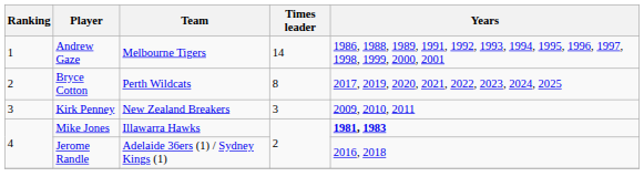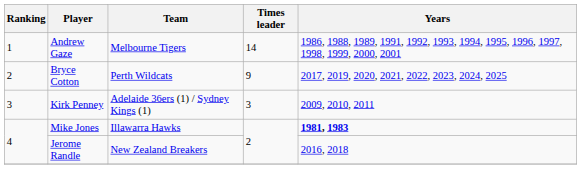Bryce Cotton | Times leader: 8 -> 9
Kirk Penney | Team: New Zealand Breakers -> Adelaide 36ers (1) / Sydney Kings (1)
Jerome Randle | Team: Adelaide 36ers (1) / Sydney Kings (1) -> New Zealand Breakers
